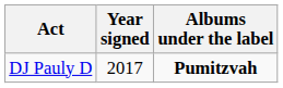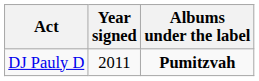DJ Pauly D | Year signed: 2017 -> 2011
